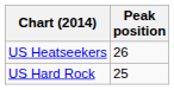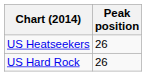US Hard Rock | Peak position: 25 -> 26
